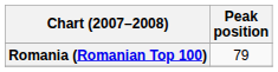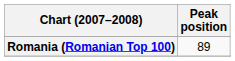Romania (Romanian Top 100) | Peak position: 79 -> 89
